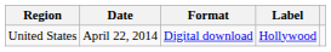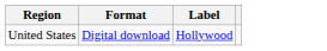- column: Date | April 22, 2014
